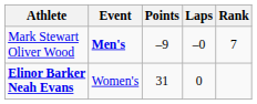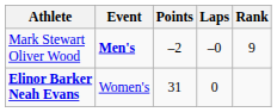Mark Stewart Oliver Wood | Points: –9 -> –2
Mark Stewart Oliver Wood | Rank: 7 -> 9
